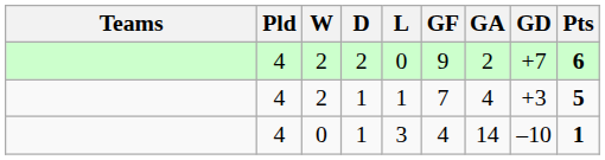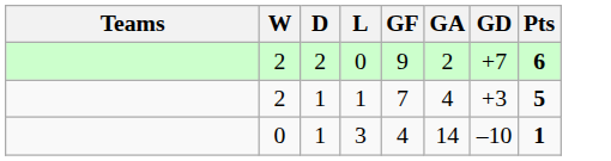- column: Pld | 4 | 4 | 4
